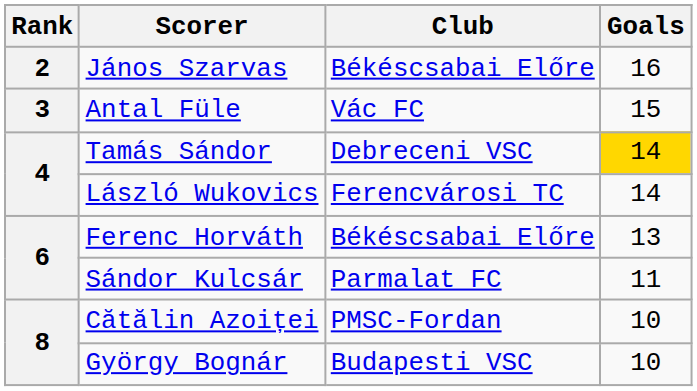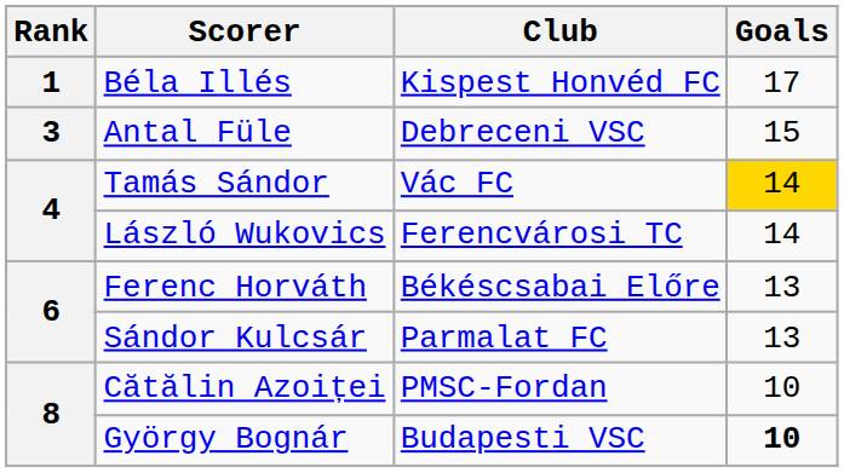+ row: 1 | Béla Illés | Kispest Honvéd FC | 17
- row: 2 | János Szarvas | Békéscsabai Előre | 16
Antal Füle | Club: Vác FC -> Debreceni VSC
Tamás Sándor | Club: Debreceni VSC -> Vác FC
Sándor Kulcsár | Goals: 11 -> 13
György Bognár | Goals: normal -> bold
